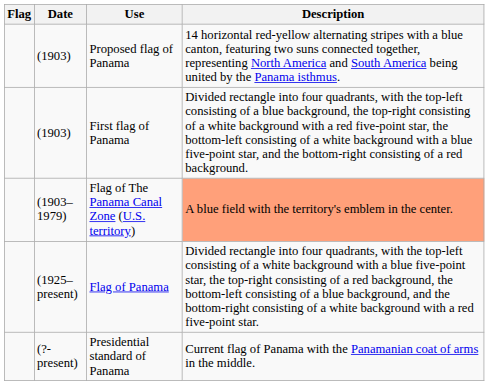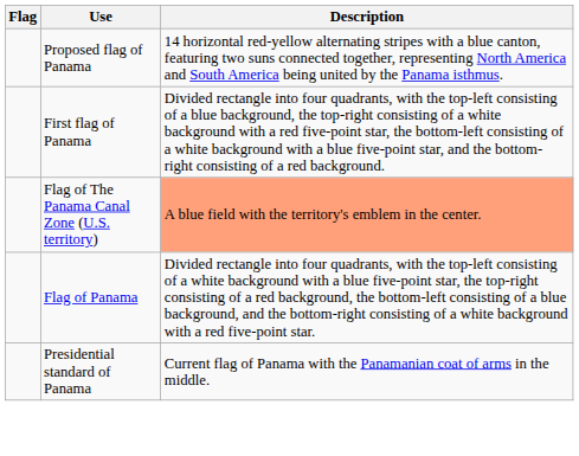- column: Date | (1903) | (1903) | (1903–1979) | (1925–present) | (?-present)
